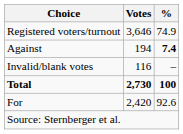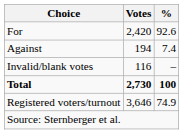rows swapped: For <-> Registered voters/turnout
Against | %: bold -> normal
